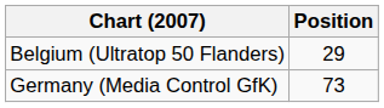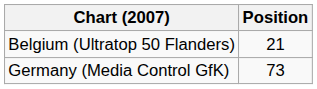Belgium (Ultratop 50 Flanders) | Position: 29 -> 21
